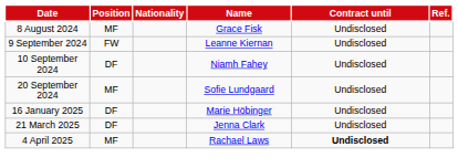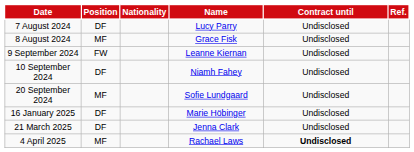+ row: 7 August 2024 | DF | Lucy Parry | Undisclosed
